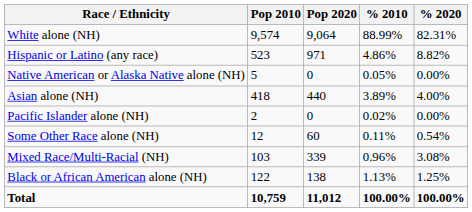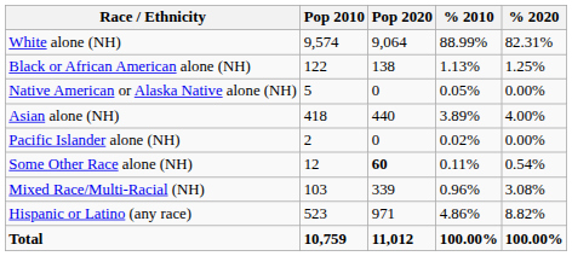rows swapped: Black or African American alone (NH) <-> Hispanic or Latino (any race)
Some Other Race alone (NH) | Pop 2020: normal -> bold
